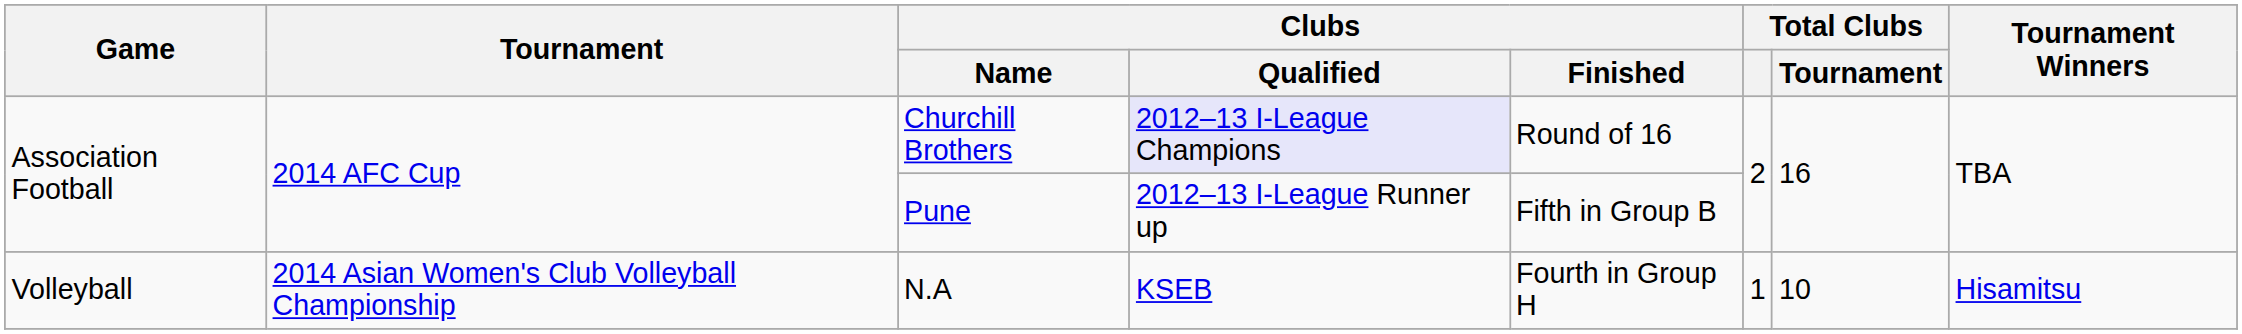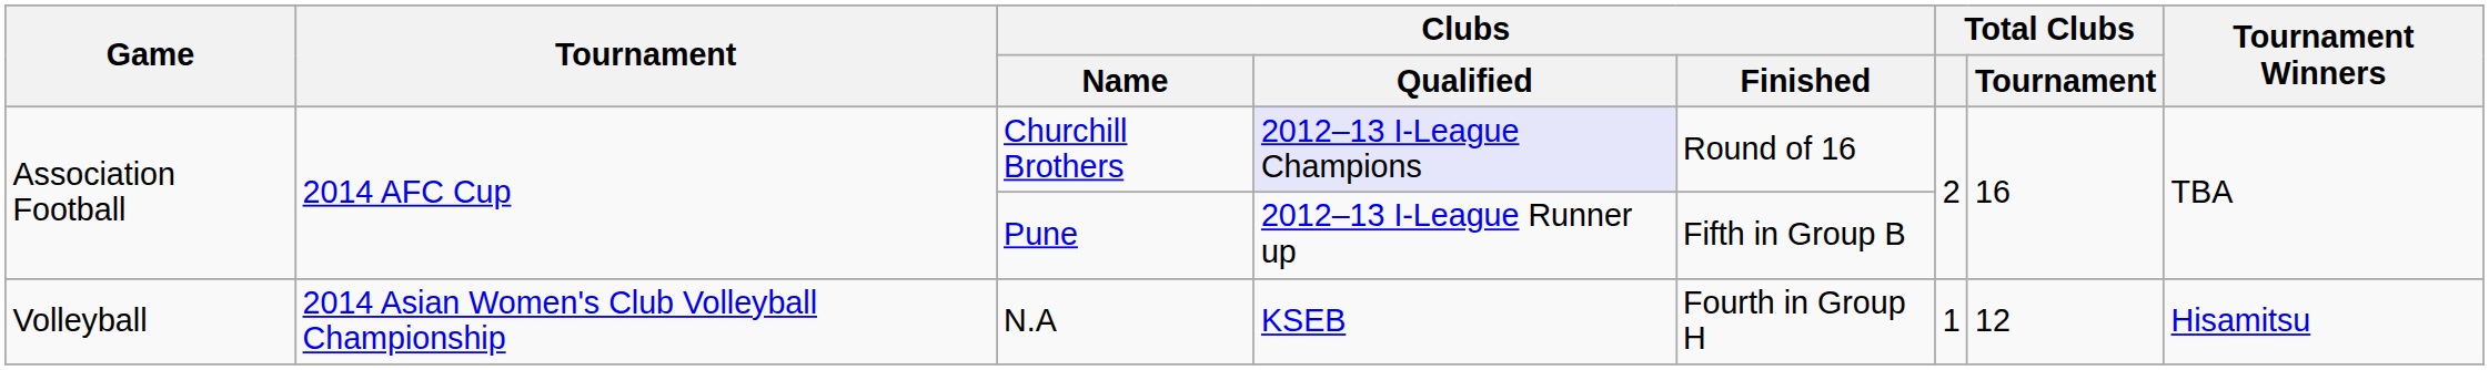N.A | Total Clubs / Tournament: 10 -> 12
